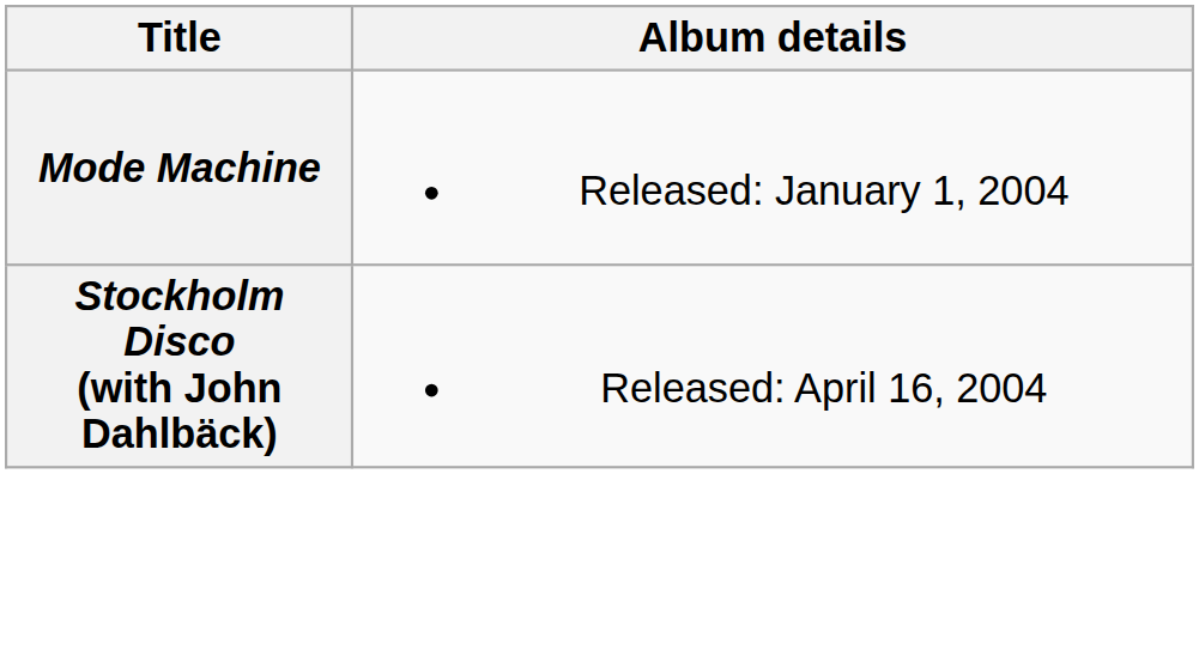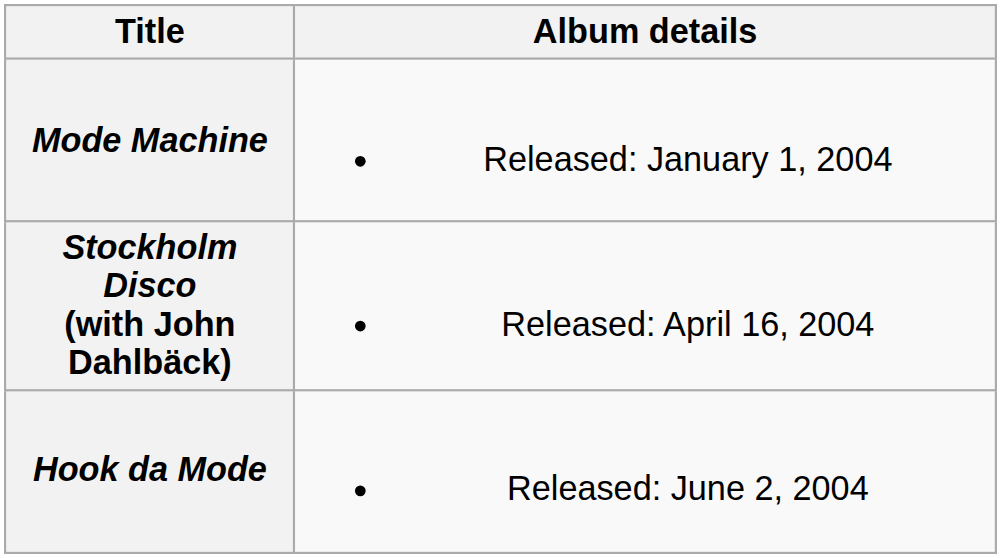+ row: Hook da Mode | Released: June 2, 2004
